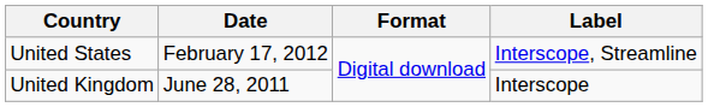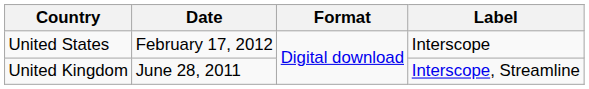United States | Label: Interscope, Streamline -> Interscope
United Kingdom | Label: Interscope -> Interscope, Streamline
